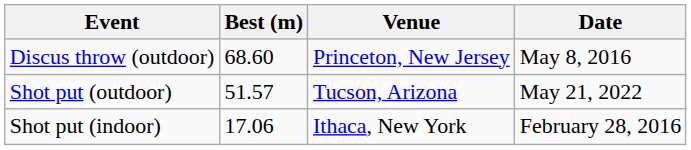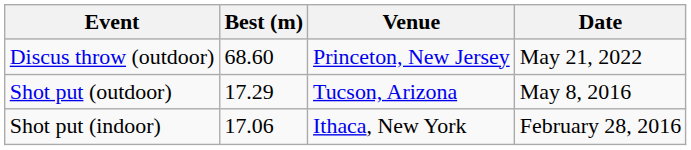Discus throw (outdoor) | Date: May 8, 2016 -> May 21, 2022
Shot put (outdoor) | Best (m): 51.57 -> 17.29
Shot put (outdoor) | Date: May 21, 2022 -> May 8, 2016
